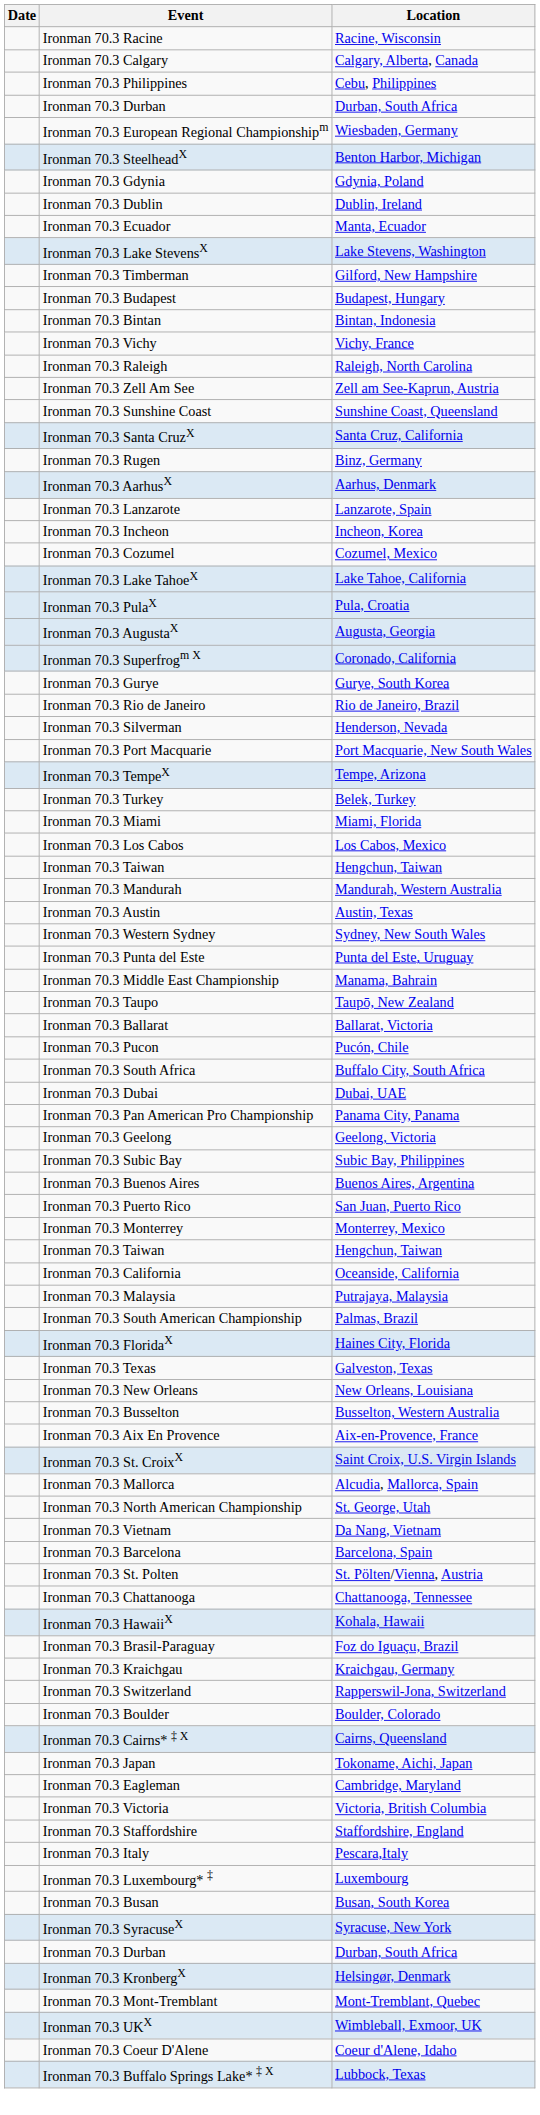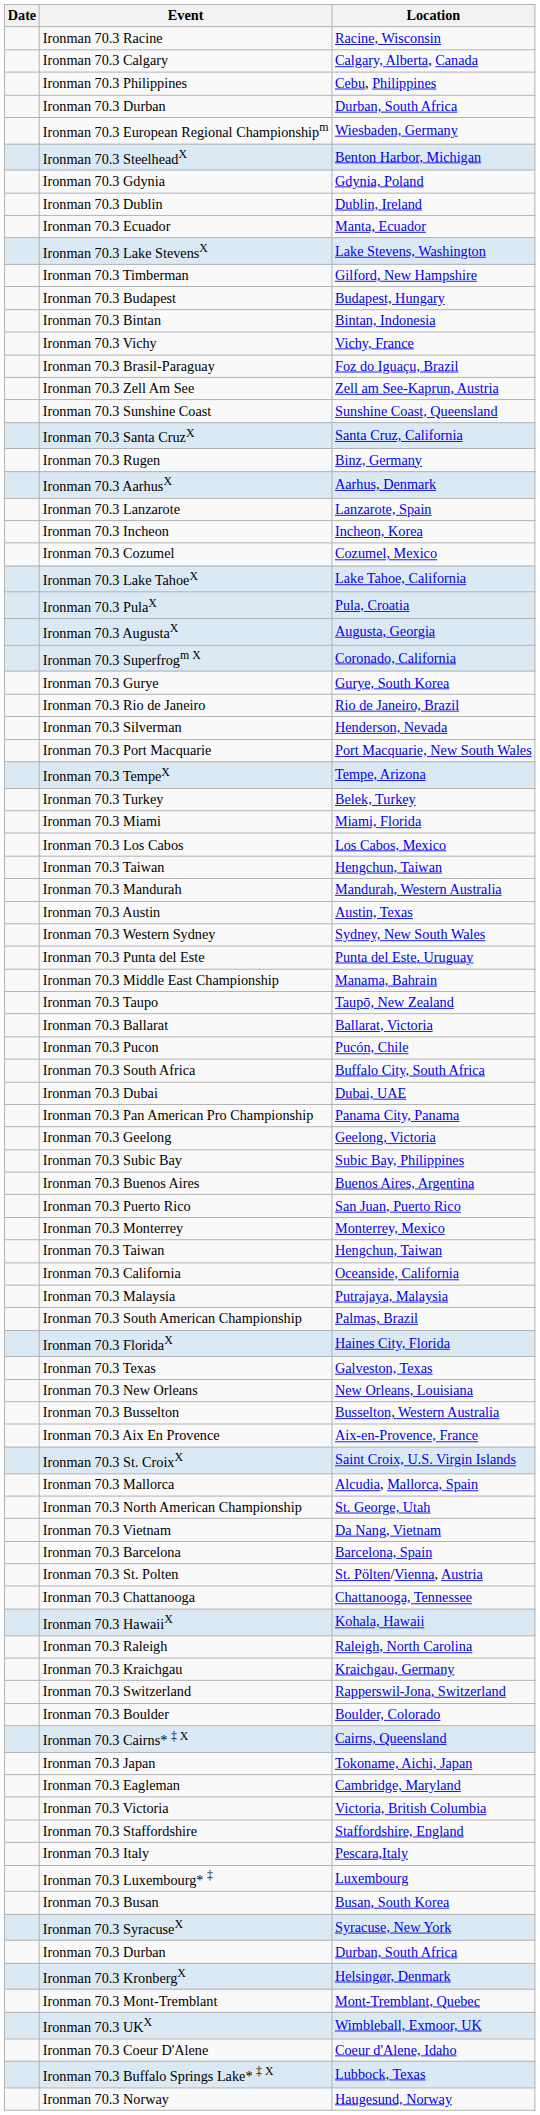rows swapped: Ironman 70.3 Brasil-Paraguay <-> Ironman 70.3 Raleigh
+ row: Ironman 70.3 Norway | Haugesund, Norway
